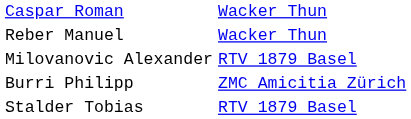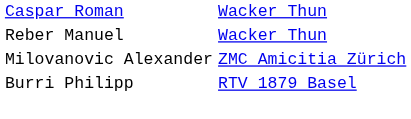Milovanovic Alexander | column 3: RTV 1879 Basel -> ZMC Amicitia Zürich
Burri Philipp | column 3: ZMC Amicitia Zürich -> RTV 1879 Basel
- row: Stalder Tobias | RTV 1879 Basel
